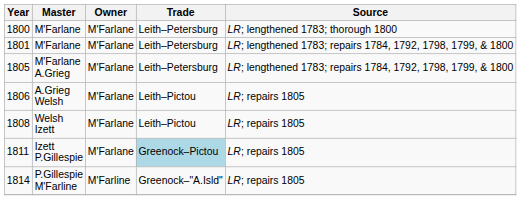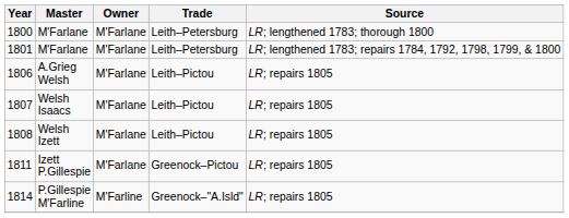- row: 1805 | M'Farlane A.Grieg | M'Farlane | Leith–Petersburg | LR; lengthened 1783; repairs 1784, 1792, 1798, 1799, & 1800
+ row: 1807 | Welsh Isaacs | M'Farlane | Leith–Pictou | LR; repairs 1805
1811 | Trade: lightblue background -> no background
